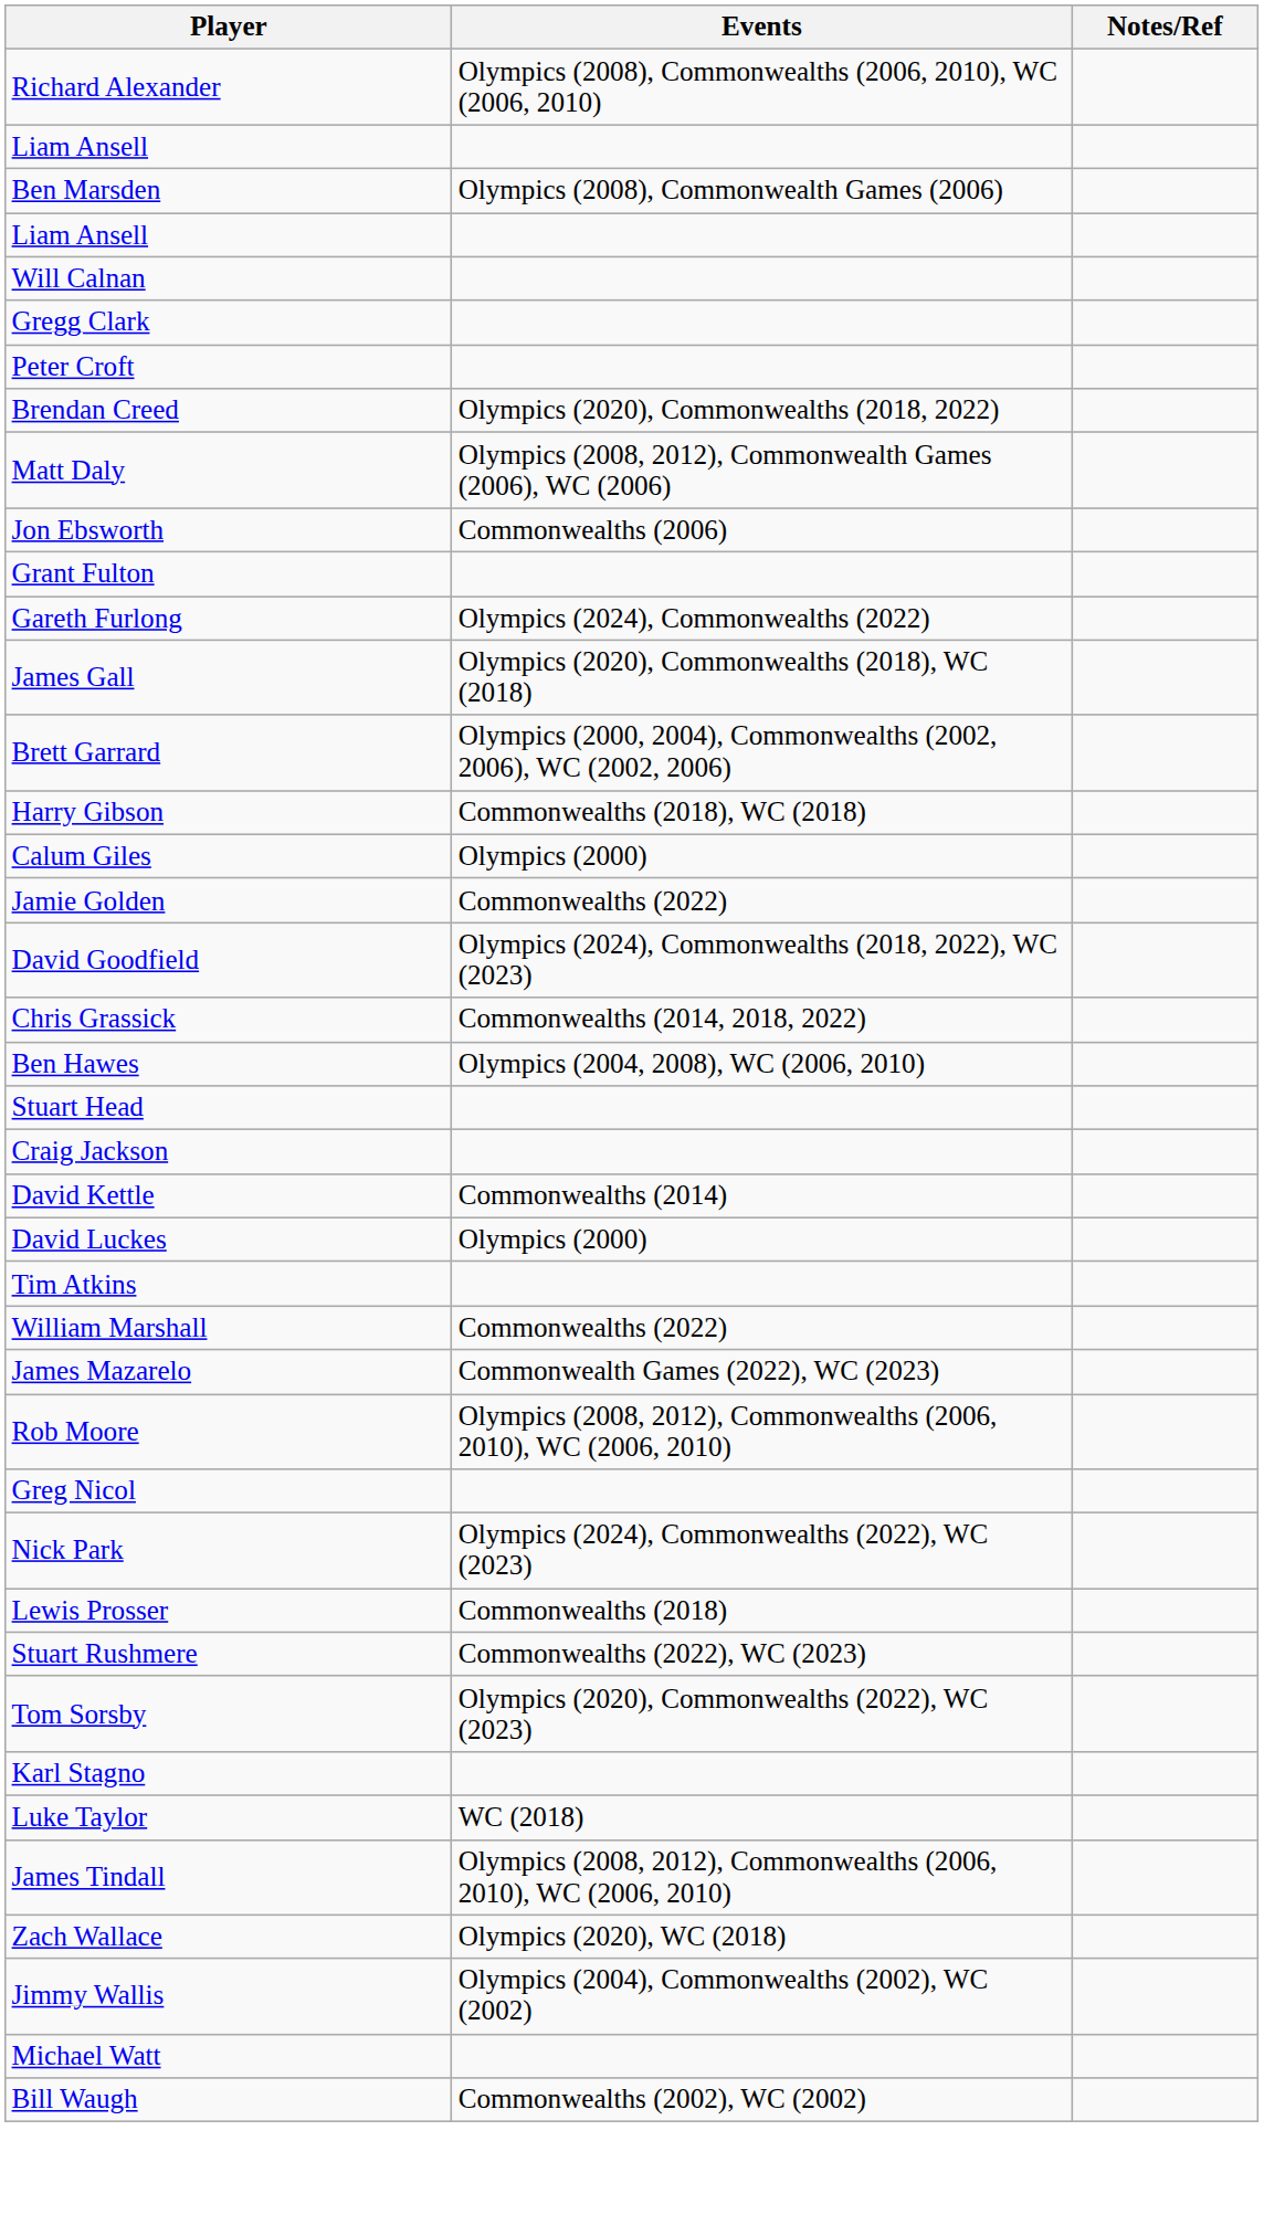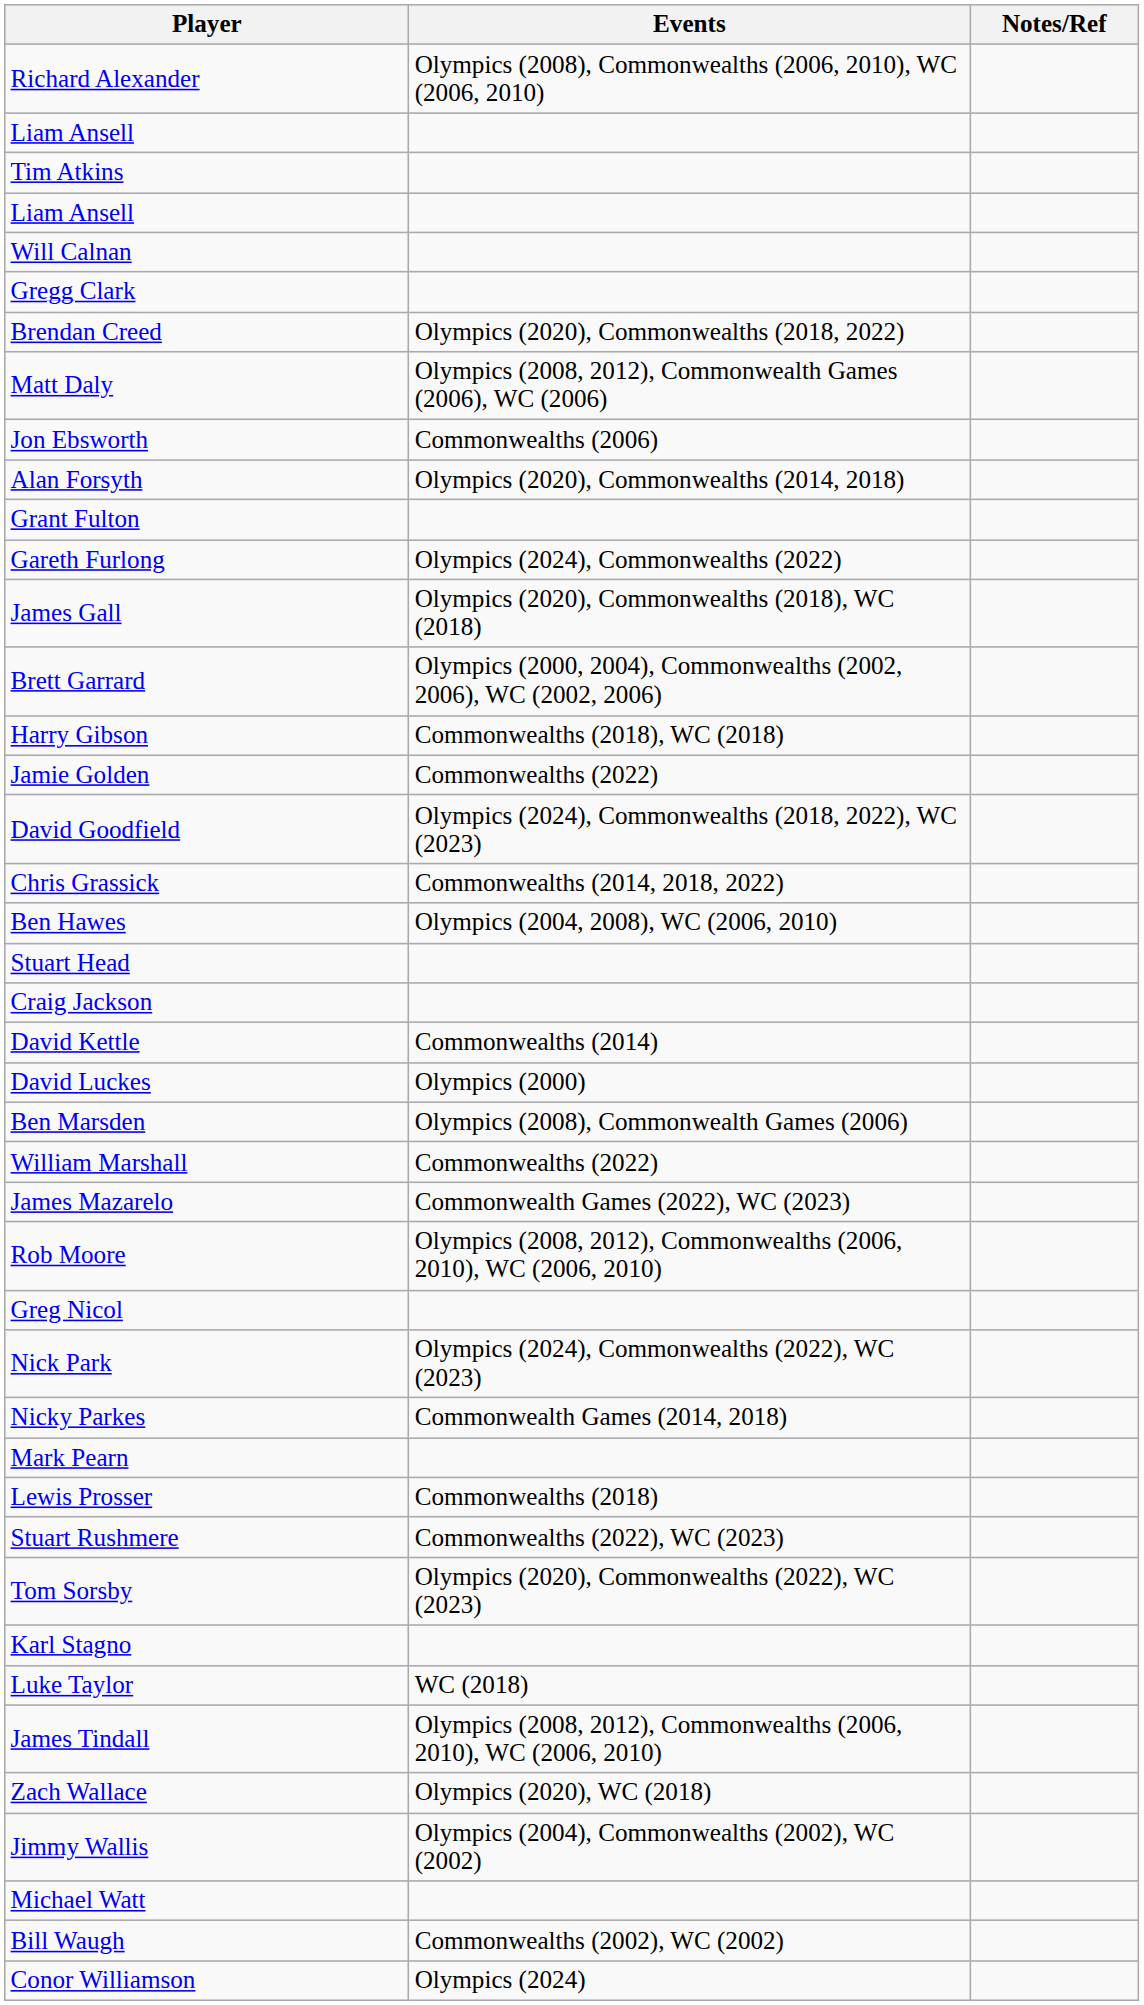rows swapped: Tim Atkins <-> Ben Marsden
- row: Peter Croft
+ row: Alan Forsyth | Olympics (2020), Commonwealths (2014, 2018)
- row: Calum Giles | Olympics (2000)
+ row: Nicky Parkes | Commonwealth Games (2014, 2018)
+ row: Mark Pearn
+ row: Conor Williamson | Olympics (2024)
